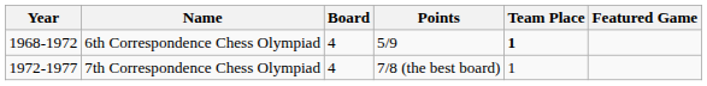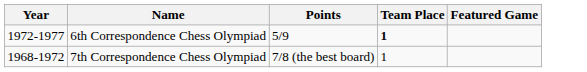- column: Board | 4 | 4
6th Correspondence Chess Olympiad | Year: 1968-1972 -> 1972-1977
7th Correspondence Chess Olympiad | Year: 1972-1977 -> 1968-1972
